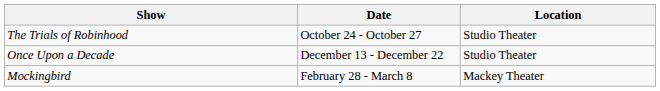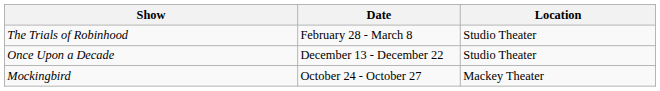The Trials of Robinhood | Date: October 24 - October 27 -> February 28 - March 8
Mockingbird | Date: February 28 - March 8 -> October 24 - October 27
